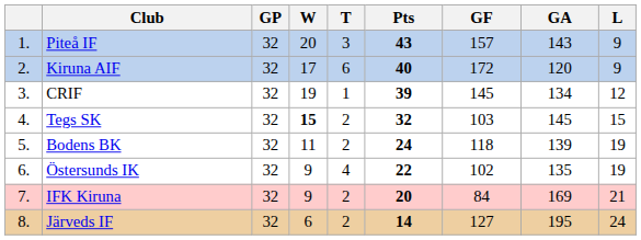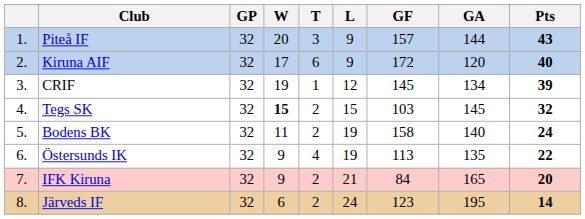columns swapped: L <-> Pts
Piteå IF | GA: 143 -> 144
Bodens BK | GF: 118 -> 158
Bodens BK | GA: 139 -> 140
Östersunds IK | GF: 102 -> 113
IFK Kiruna | GA: 169 -> 165
Järveds IF | GF: 127 -> 123
